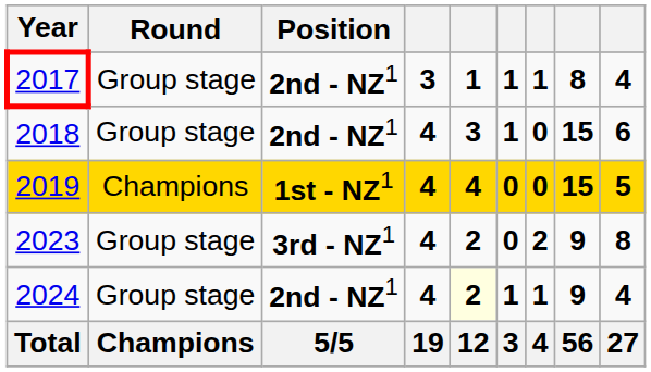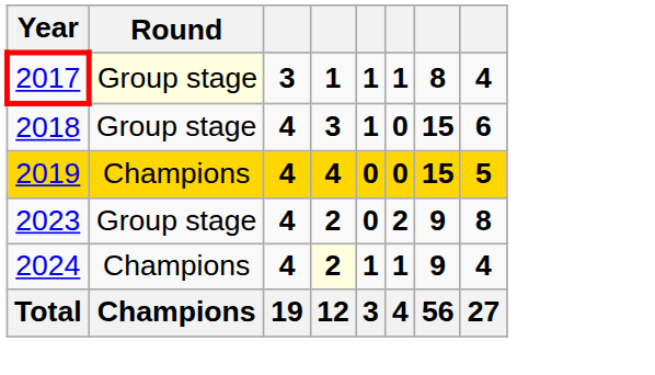- column: Position | 2nd - NZ1 | 2nd - NZ1 | 1st - NZ1 | 3rd - NZ1 | 2nd - NZ1 | 5/5
2017 | Round: no background -> lightyellow background
2024 | Round: Group stage -> Champions
